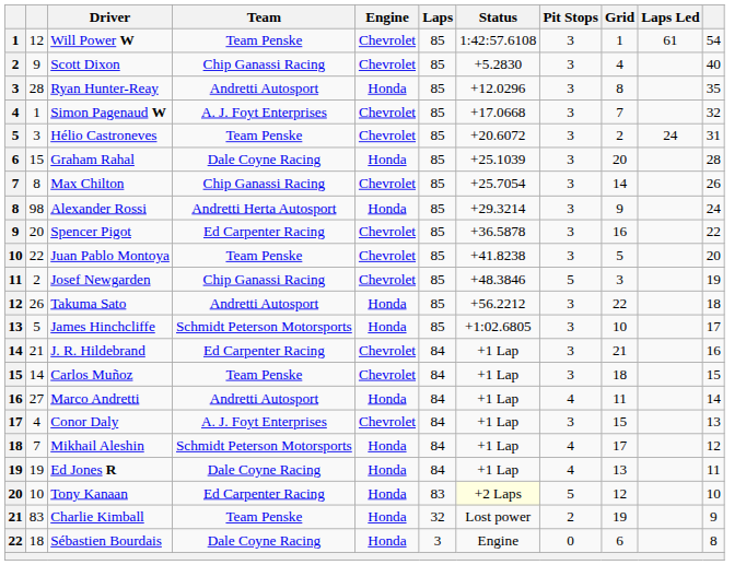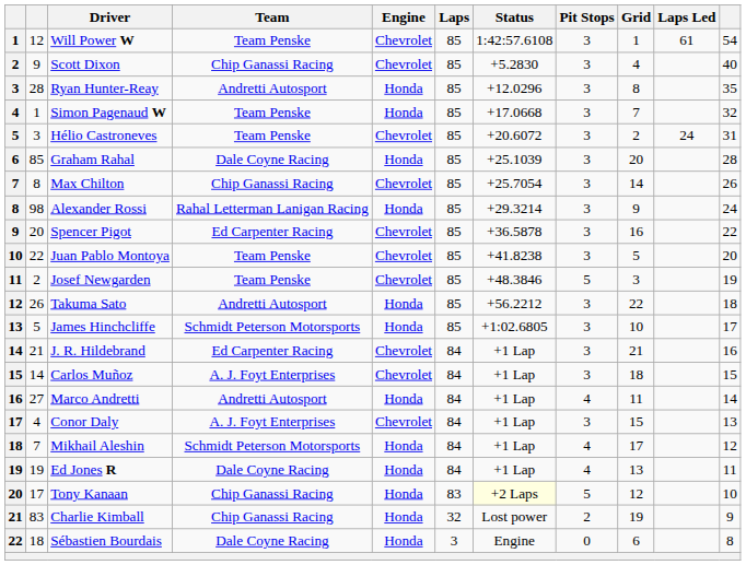Simon Pagenaud W | Team: A. J. Foyt Enterprises -> Team Penske
Simon Pagenaud W | Engine: Chevrolet -> Honda
Graham Rahal | column 2: 15 -> 85
Alexander Rossi | Team: Andretti Herta Autosport -> Rahal Letterman Lanigan Racing
Josef Newgarden | Team: Chip Ganassi Racing -> Team Penske
Carlos Muñoz | Team: Team Penske -> A. J. Foyt Enterprises
Tony Kanaan | column 2: 10 -> 17
Tony Kanaan | Team: Ed Carpenter Racing -> Chip Ganassi Racing
Charlie Kimball | Team: Team Penske -> Chip Ganassi Racing
